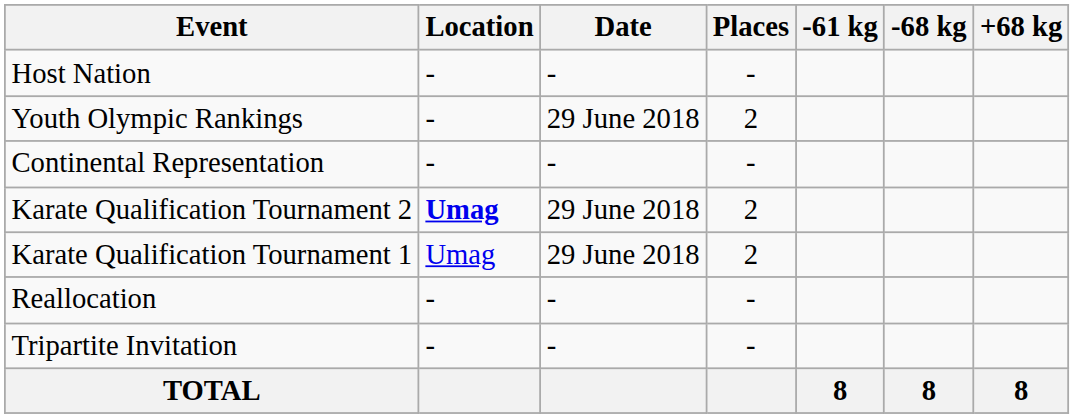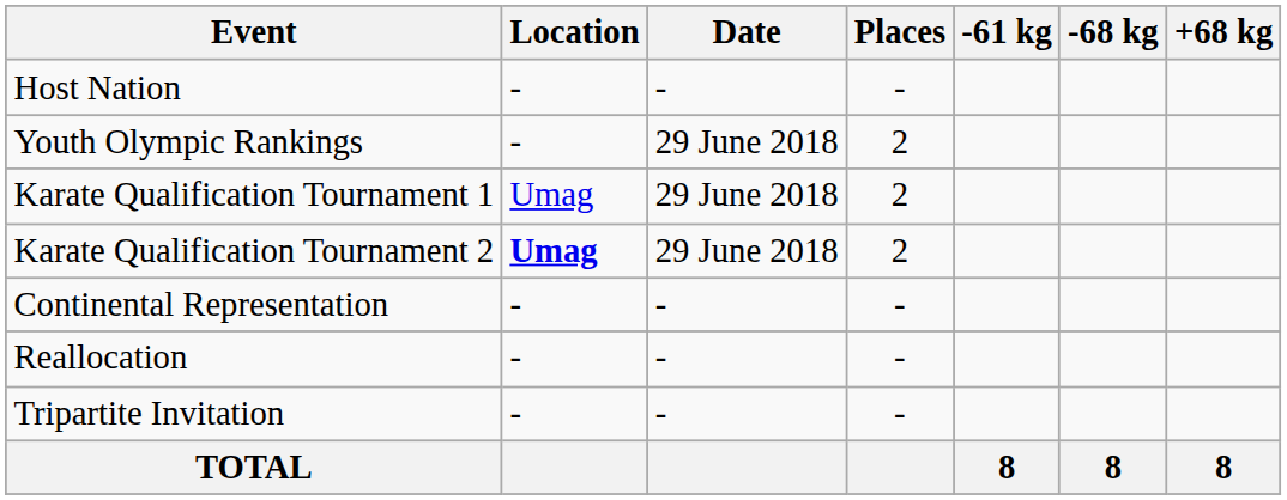rows swapped: Karate Qualification Tournament 1 <-> Continental Representation
